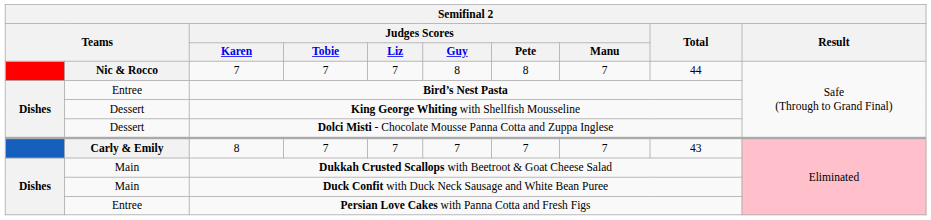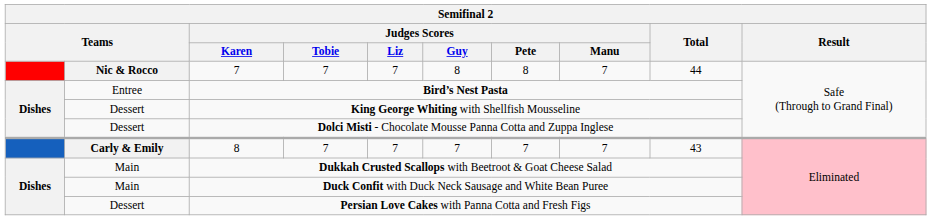Persian Love Cakes with Panna Cotta and Fresh Figs | column 2: Entree -> Dessert
